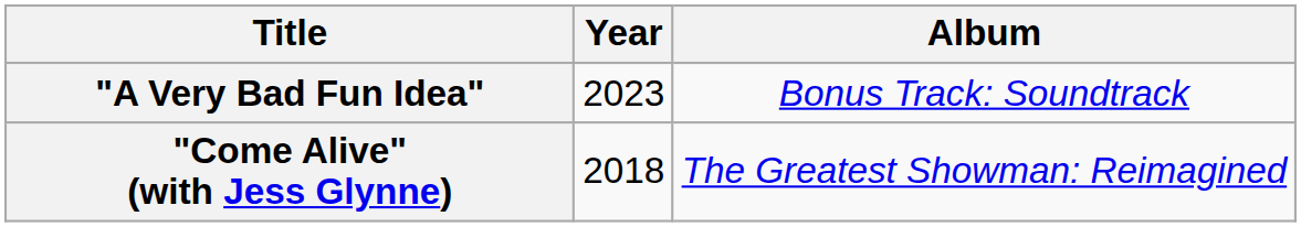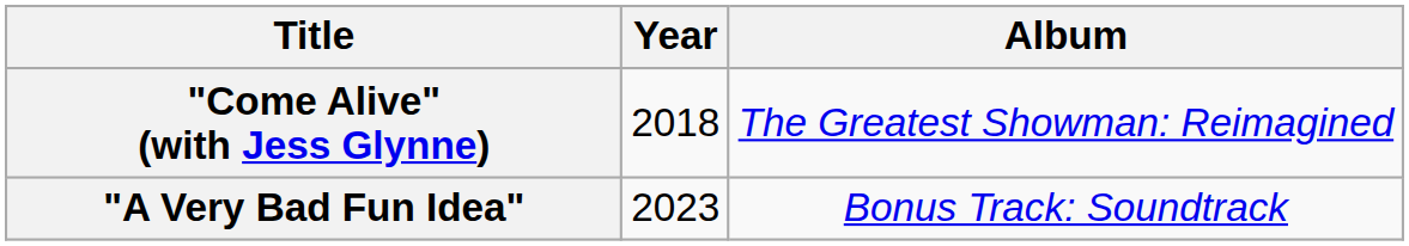rows swapped: "Come Alive" (with Jess Glynne) <-> "A Very Bad Fun Idea"
